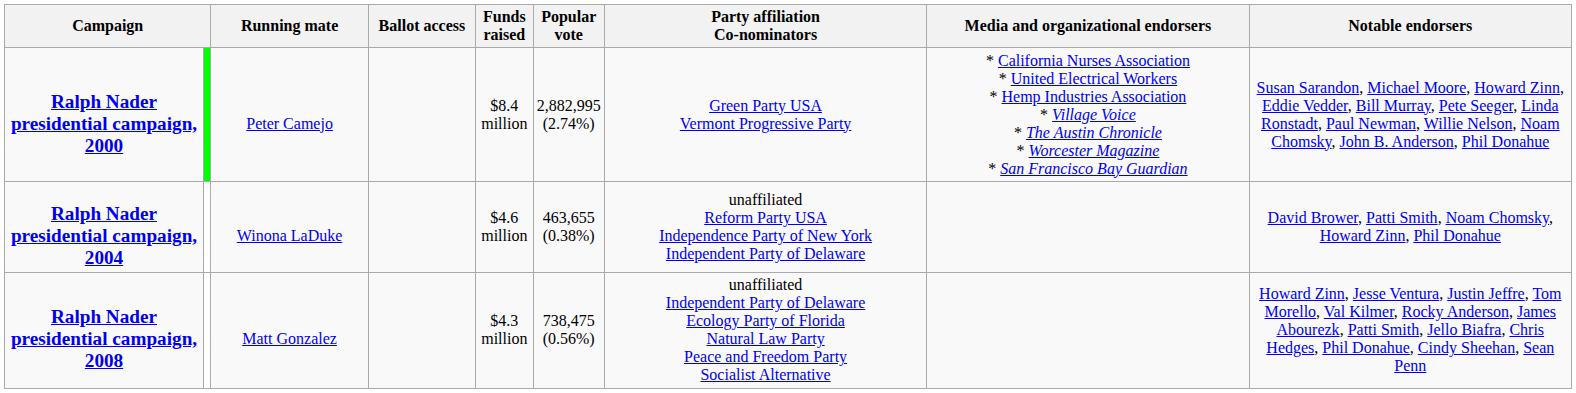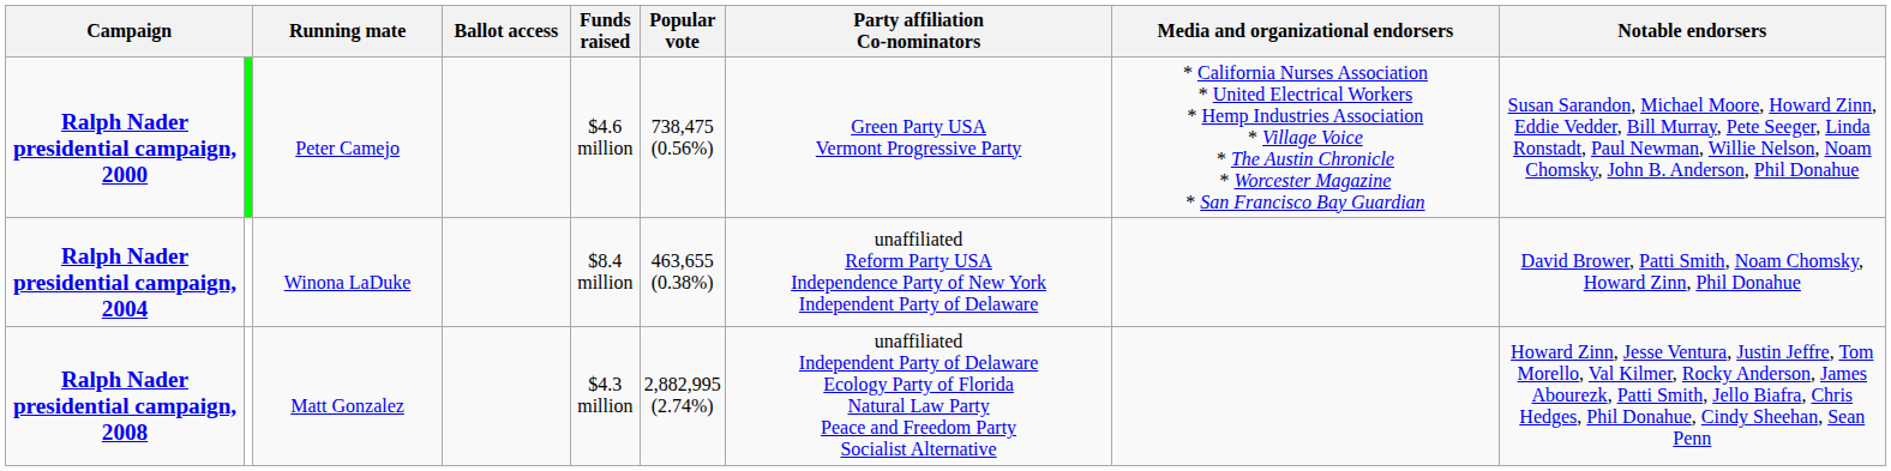Ralph Nader presidential campaign, 2000 | Funds raised: $8.4 million -> $4.6 million
Ralph Nader presidential campaign, 2000 | Popular vote: 2,882,995 (2.74%) -> 738,475 (0.56%)
Ralph Nader presidential campaign, 2004 | Funds raised: $4.6 million -> $8.4 million
Ralph Nader presidential campaign, 2008 | Popular vote: 738,475 (0.56%) -> 2,882,995 (2.74%)
